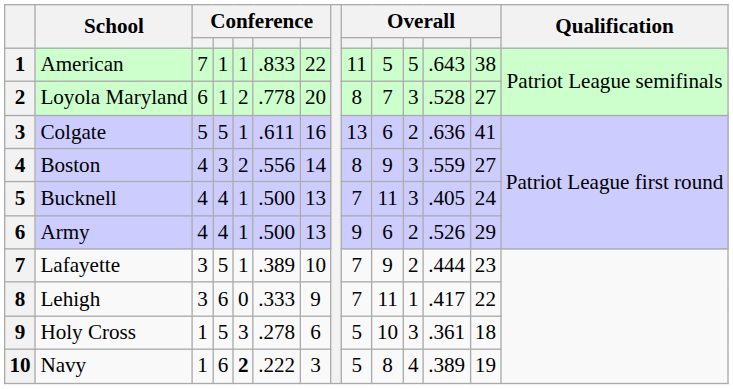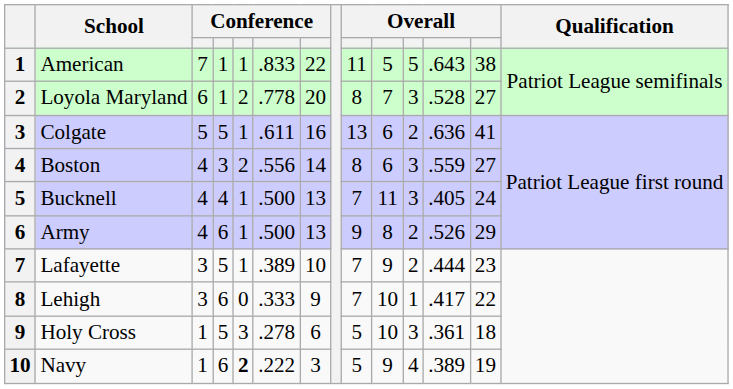Boston | column 10: 9 -> 6
Army | column 4: 4 -> 6
Army | column 10: 6 -> 8
Lehigh | column 10: 11 -> 10
Navy | column 10: 8 -> 9
